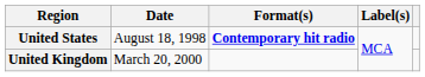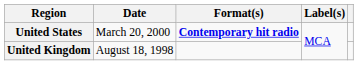United States | Date: August 18, 1998 -> March 20, 2000
United Kingdom | Date: March 20, 2000 -> August 18, 1998
